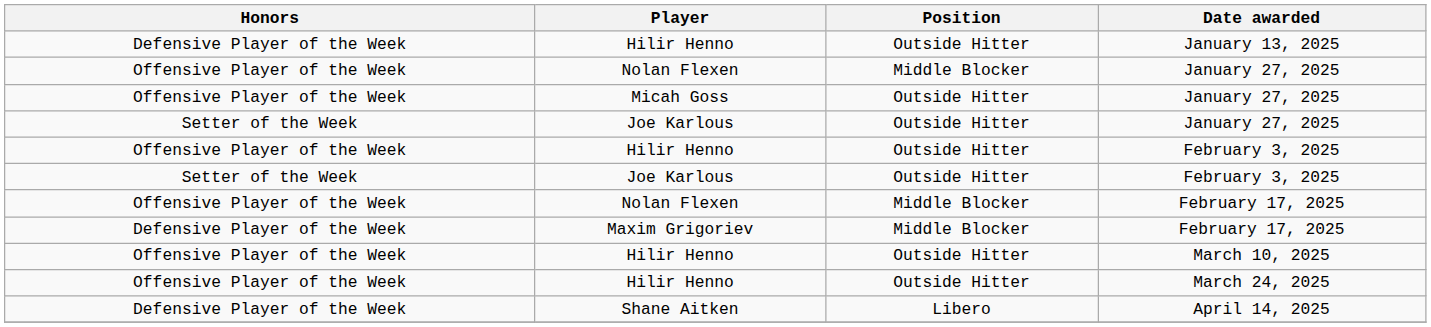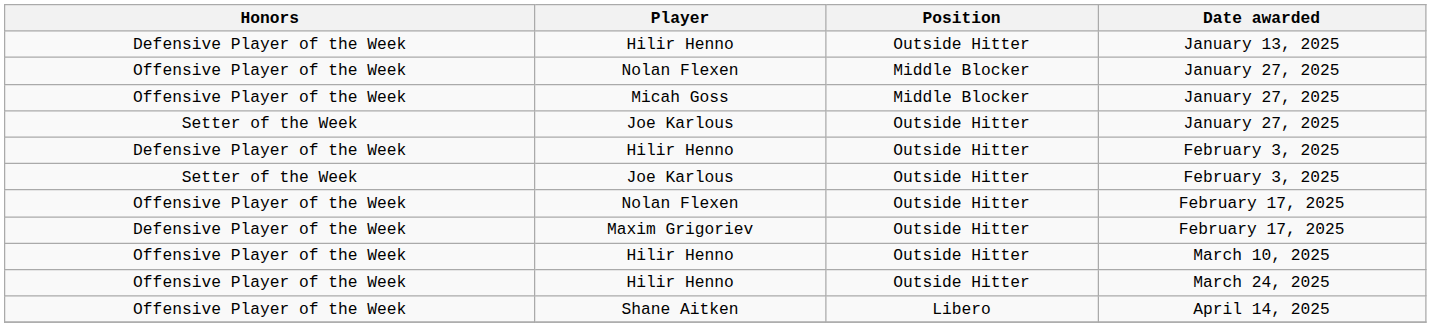Micah Goss / January 27, 2025 | Position: Outside Hitter -> Middle Blocker
Hilir Henno / February 3, 2025 | Honors: Offensive Player of the Week -> Defensive Player of the Week
Nolan Flexen / February 17, 2025 | Position: Middle Blocker -> Outside Hitter
Maxim Grigoriev / February 17, 2025 | Position: Middle Blocker -> Outside Hitter
April 14, 2025 | Honors: Defensive Player of the Week -> Offensive Player of the Week
